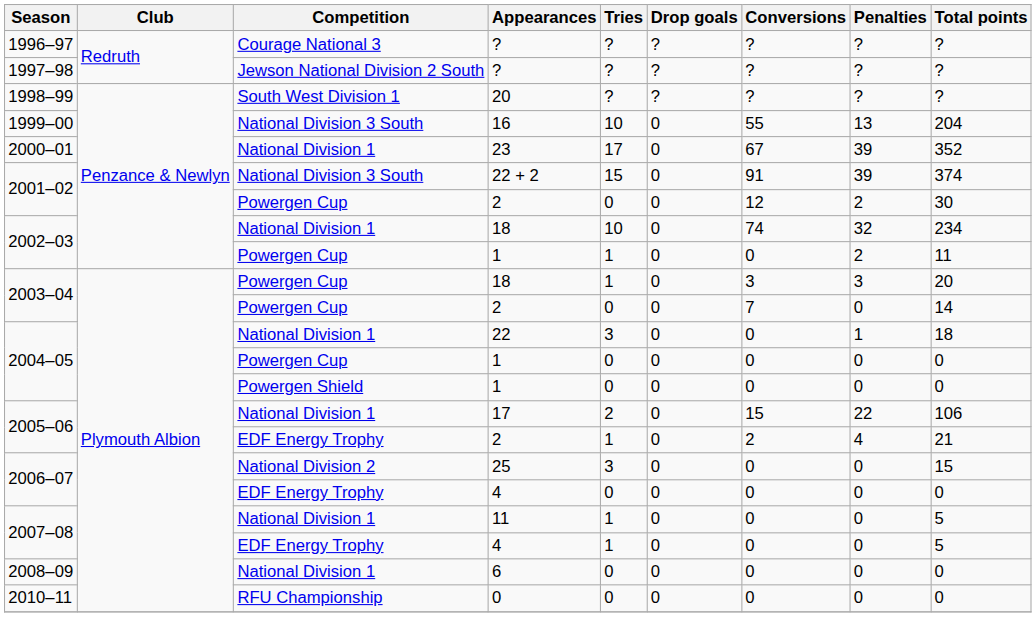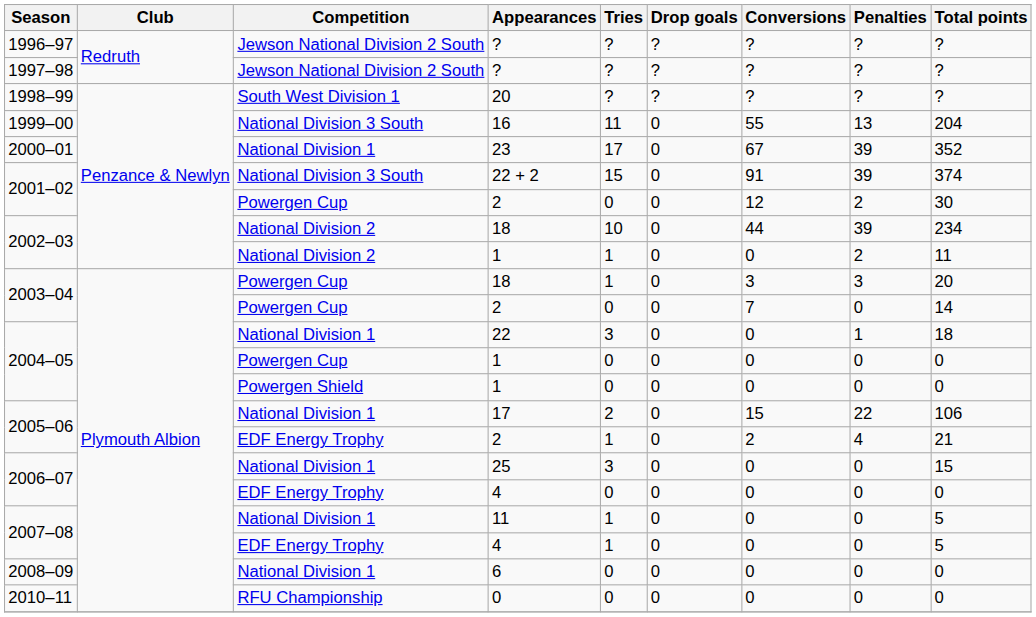1996–97 / ? | Competition: Courage National 3 -> Jewson National Division 2 South
16 | Tries: 10 -> 11
2002–03 / 18 | Competition: National Division 1 -> National Division 2
2002–03 / 18 | Conversions: 74 -> 44
2002–03 / 18 | Penalties: 32 -> 39
2002–03 / 1 | Competition: Powergen Cup -> National Division 2
25 | Competition: National Division 2 -> National Division 1
